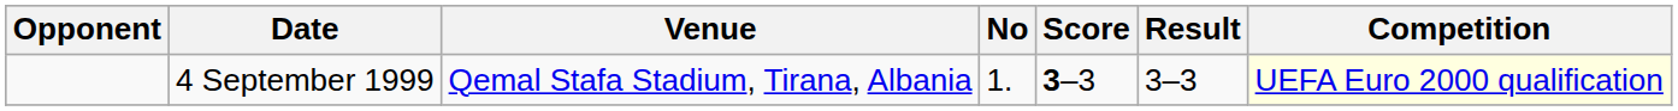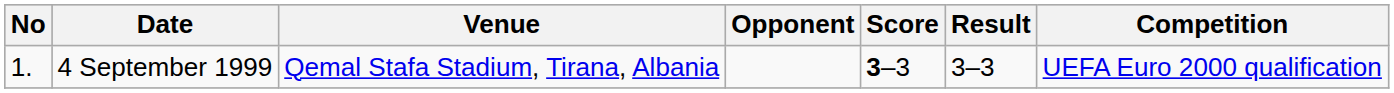columns swapped: No <-> Opponent
4 September 1999 | Competition: lightyellow background -> no background
